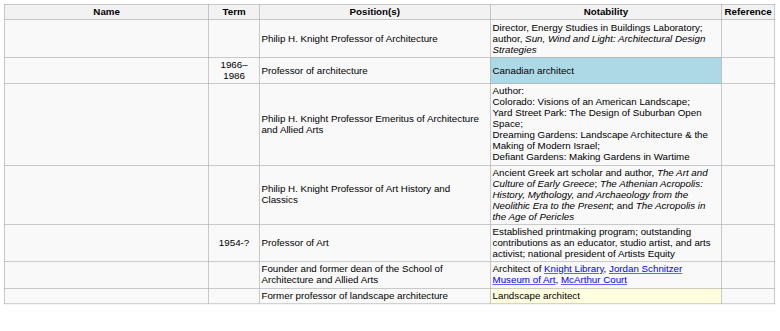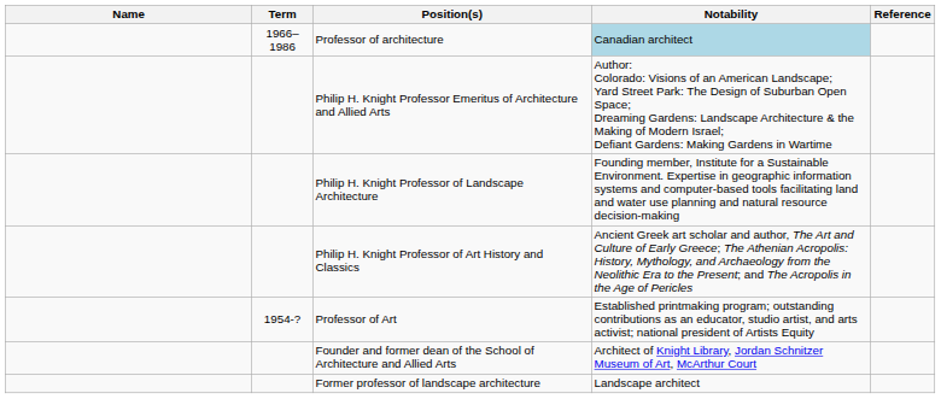- row: Philip H. Knight Professor of Architecture | Director, Energy Studies in Buildings Laboratory; author, Sun, Wind and Light: Architectural Design Strategies
+ row: Philip H. Knight Professor of Landscape Architecture | Founding member, Institute for a Sustainable Environment. Expertise in geographic information systems and computer-based tools facilitating land and water use planning and natural resource decision-making
Former professor of landscape architecture | Notability: lightyellow background -> no background
